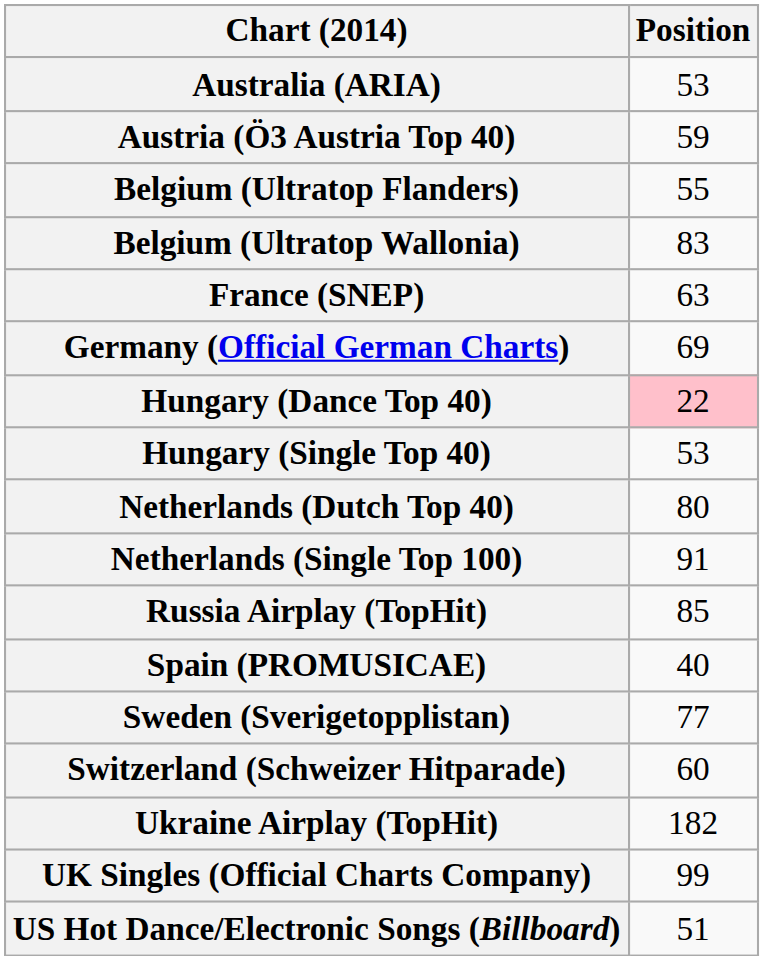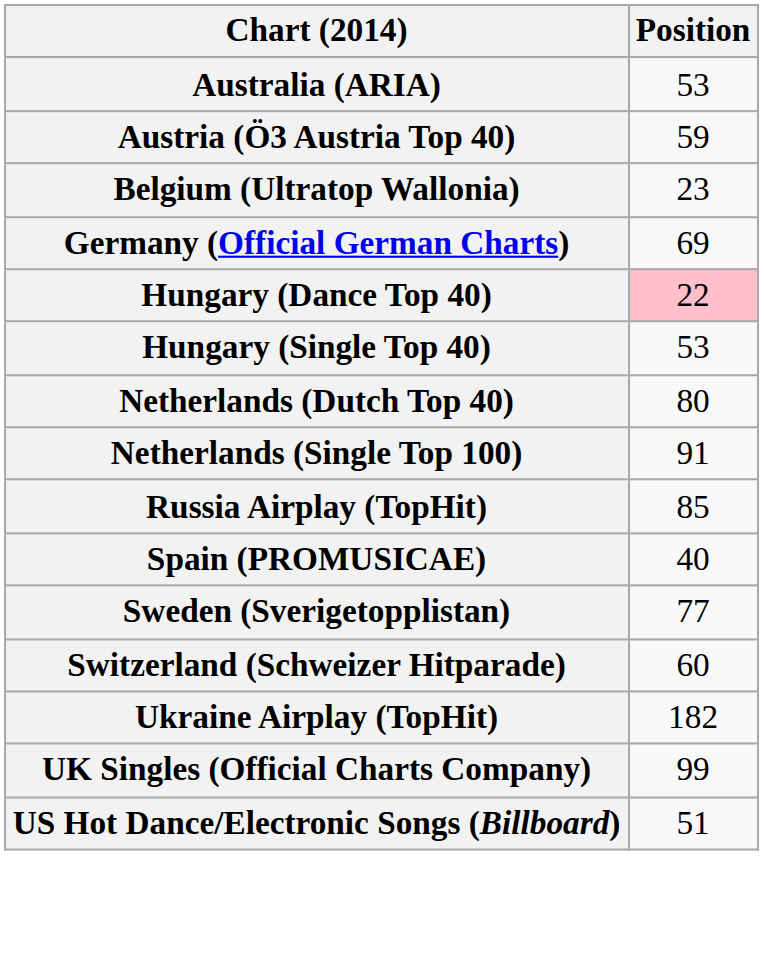- row: Belgium (Ultratop Flanders) | 55
Belgium (Ultratop Wallonia) | Position: 83 -> 23
- row: France (SNEP) | 63
